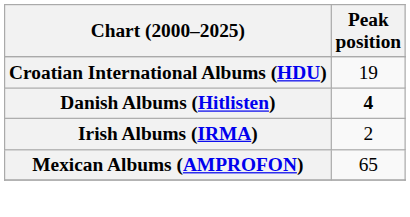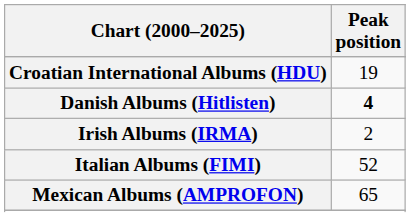+ row: Italian Albums (FIMI) | 52
